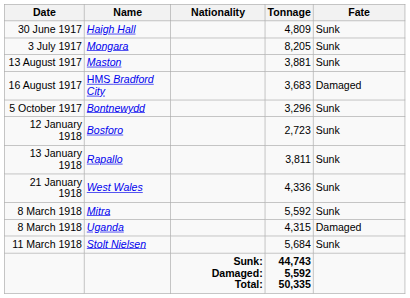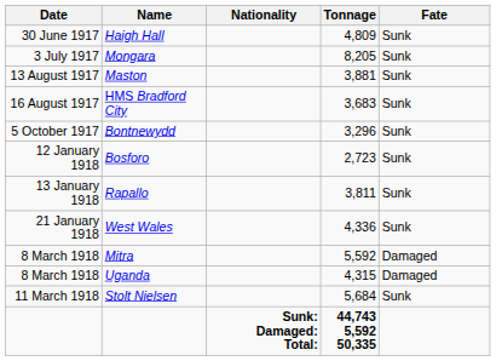HMS Bradford City | Fate: Damaged -> Sunk
Mitra | Fate: Sunk -> Damaged
